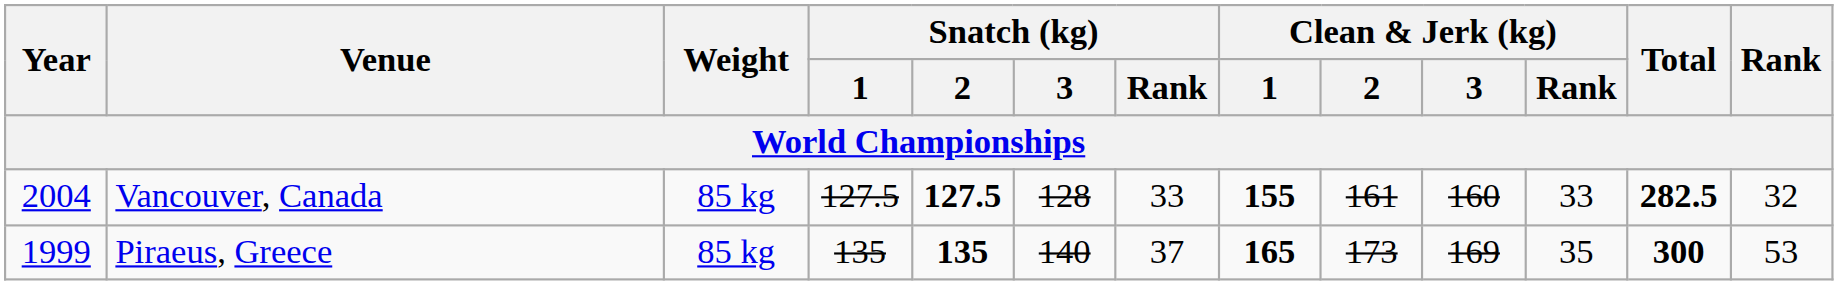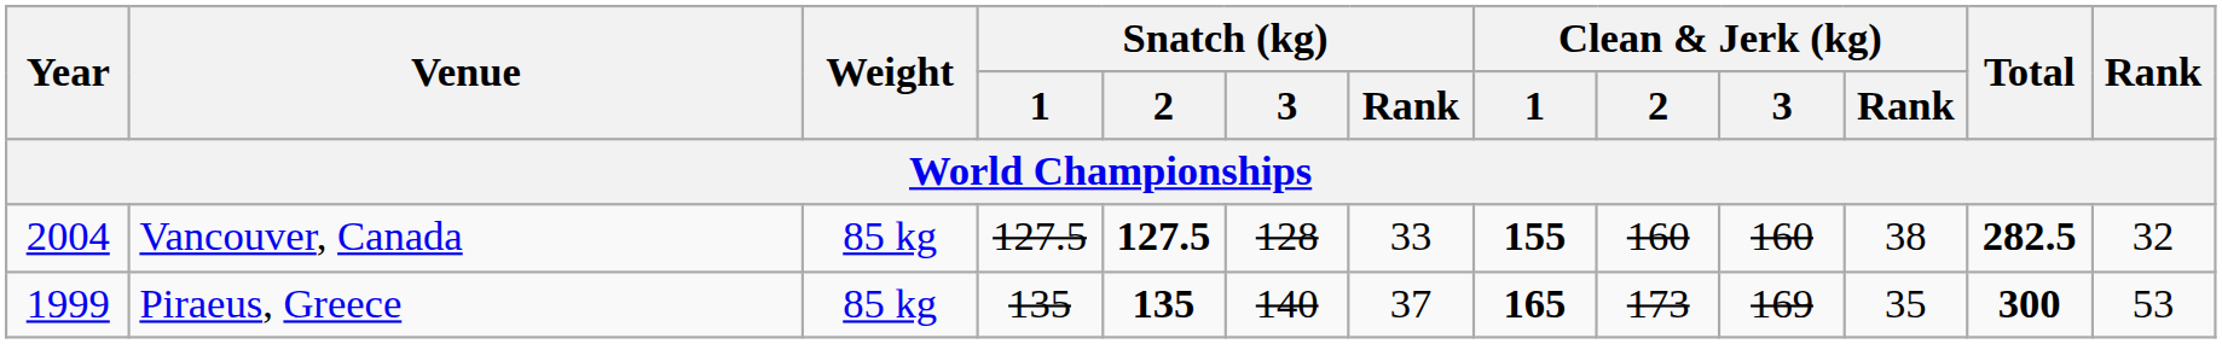Vancouver, Canada | Clean & Jerk (kg) / 2: 161 -> 160
Vancouver, Canada | Clean & Jerk (kg) / Rank: 33 -> 38
